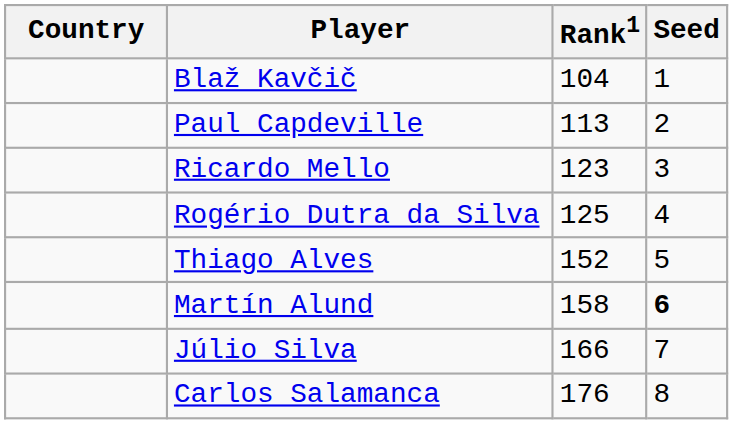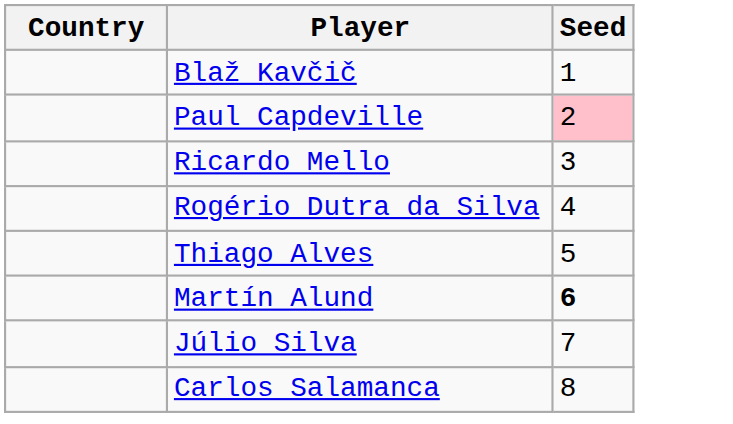- column: Rank1 | 104 | 113 | 123 | 125 | 152 | 158 | 166 | 176
Paul Capdeville | Seed: no background -> pink background
